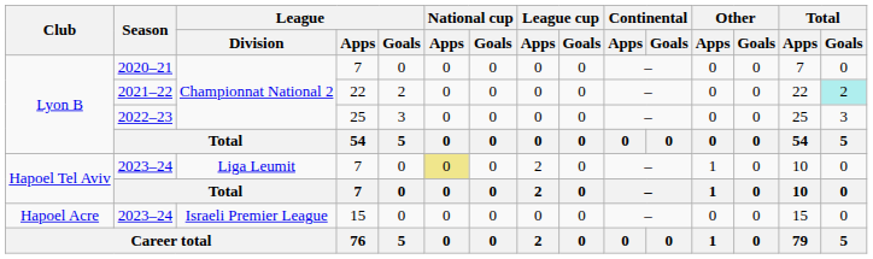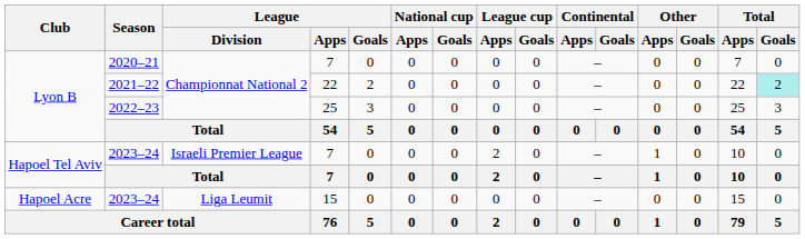2023–24 / 7 | League / Division: Liga Leumit -> Israeli Premier League
2023–24 / 7 | National cup / Apps: khaki background -> no background
2023–24 / 15 | League / Division: Israeli Premier League -> Liga Leumit
